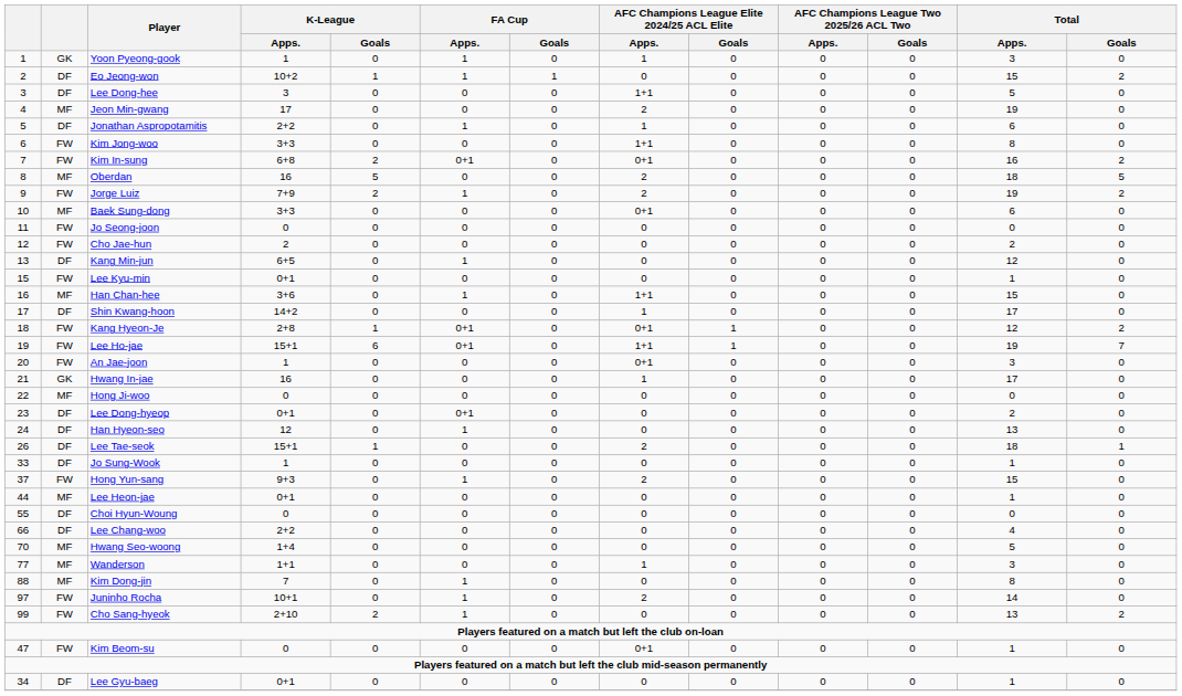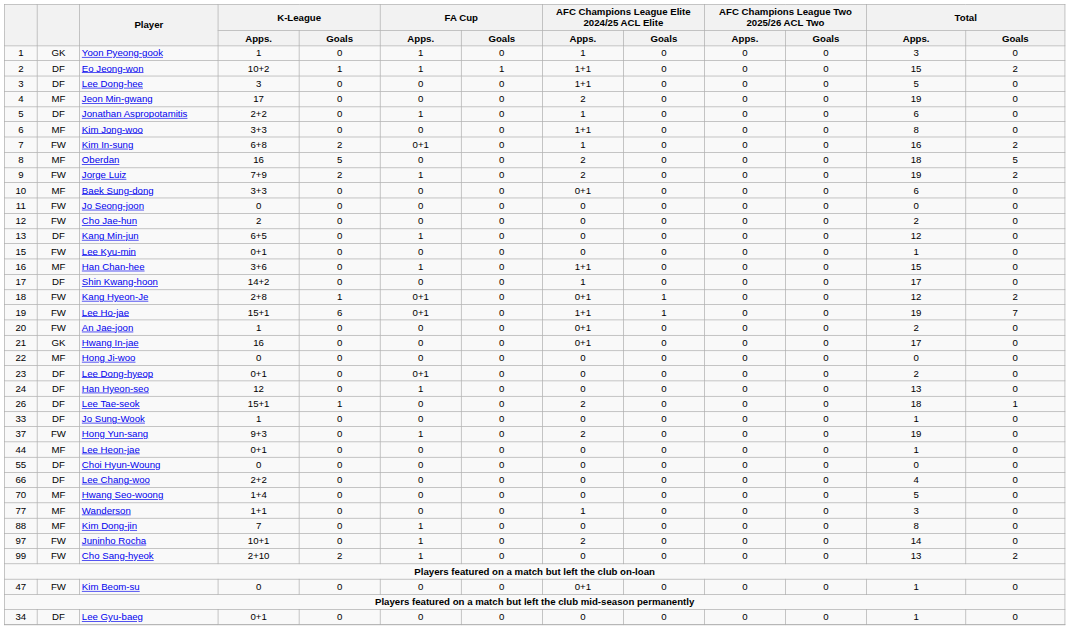Eo Jeong-won | AFC Champions League Elite 2024/25 ACL Elite / Apps.: 0 -> 1+1
Kim Jong-woo | column 2: FW -> MF
Kim In-sung | AFC Champions League Elite 2024/25 ACL Elite / Apps.: 0+1 -> 1
An Jae-joon | Total / Apps.: 3 -> 2
Hwang In-jae | AFC Champions League Elite 2024/25 ACL Elite / Apps.: 1 -> 0+1
Hong Yun-sang | Total / Apps.: 15 -> 19
